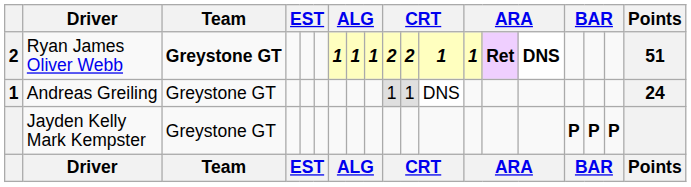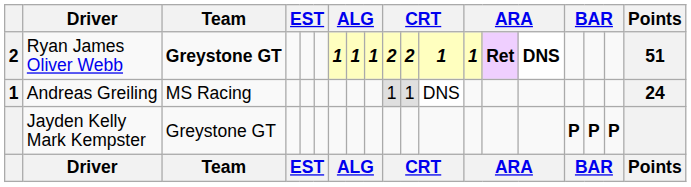Andreas Greiling | Team: Greystone GT -> MS Racing
